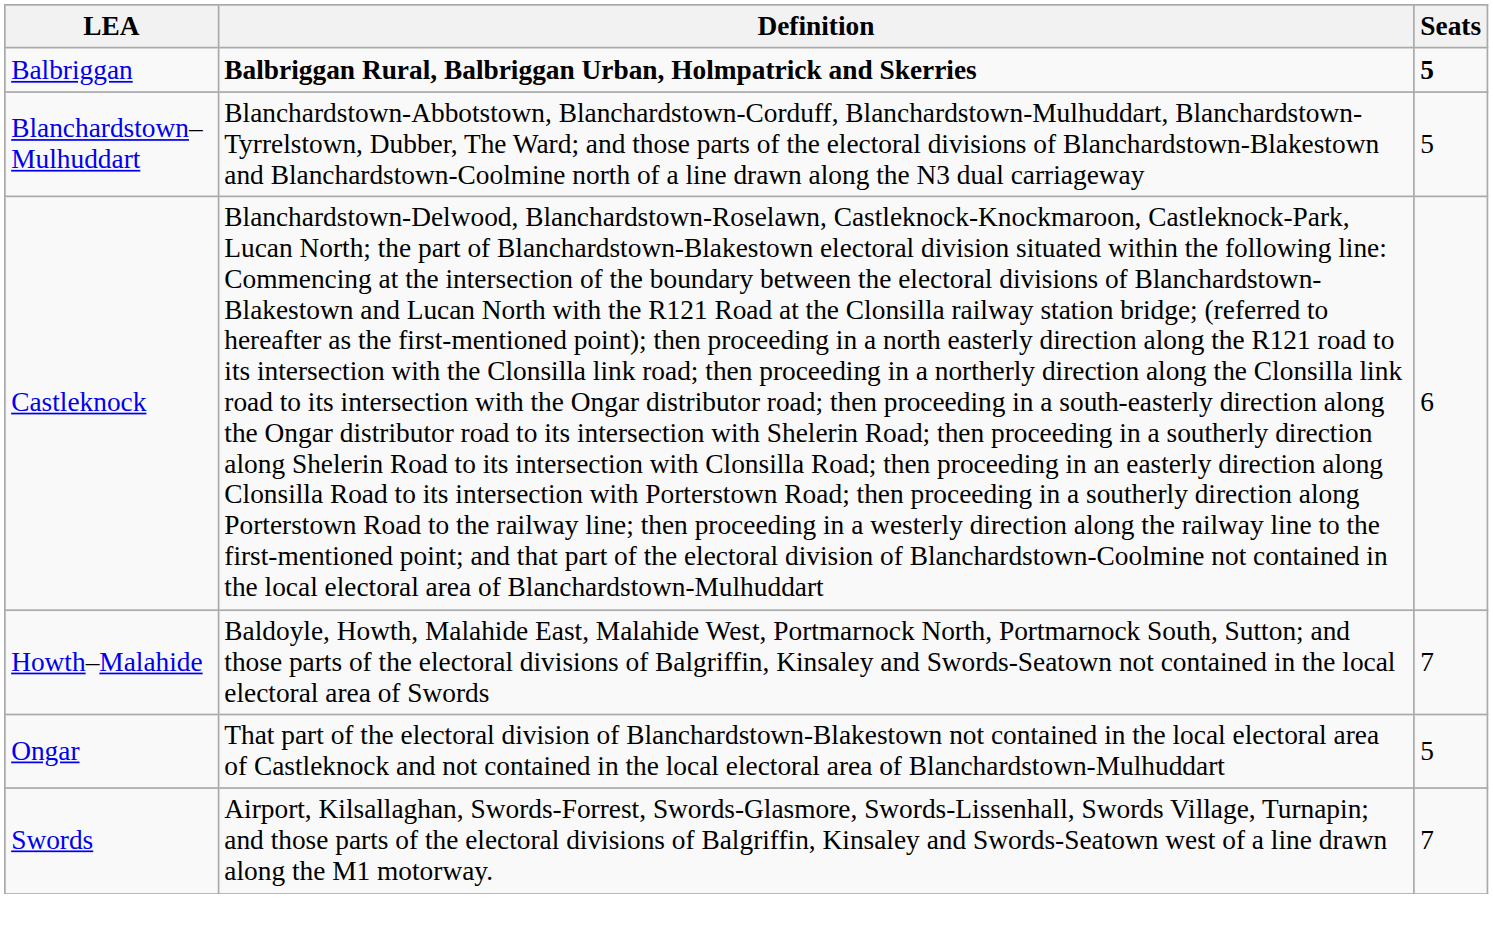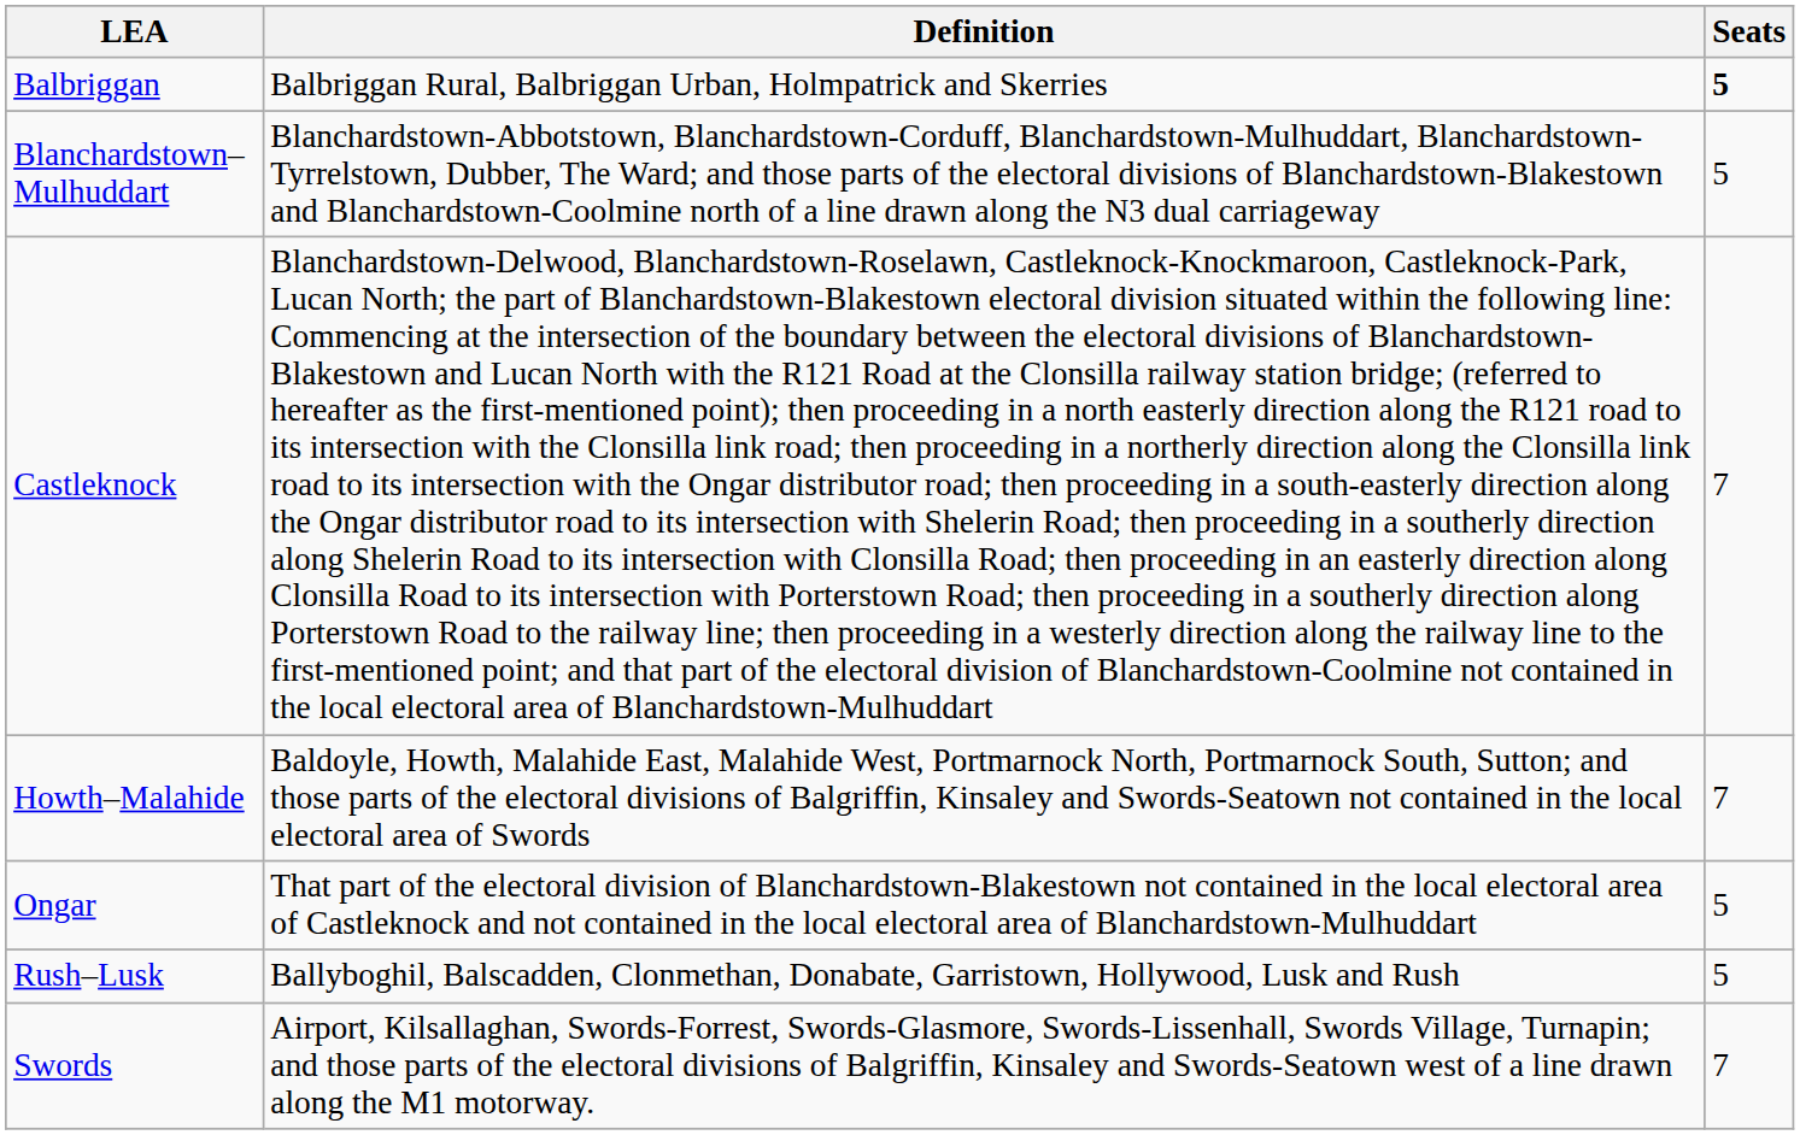Balbriggan | Definition: bold -> normal
Castleknock | Seats: 6 -> 7
+ row: Rush–Lusk | Ballyboghil, Balscadden, Clonmethan, Donabate, Garristown, Hollywood, Lusk and Rush | 5
